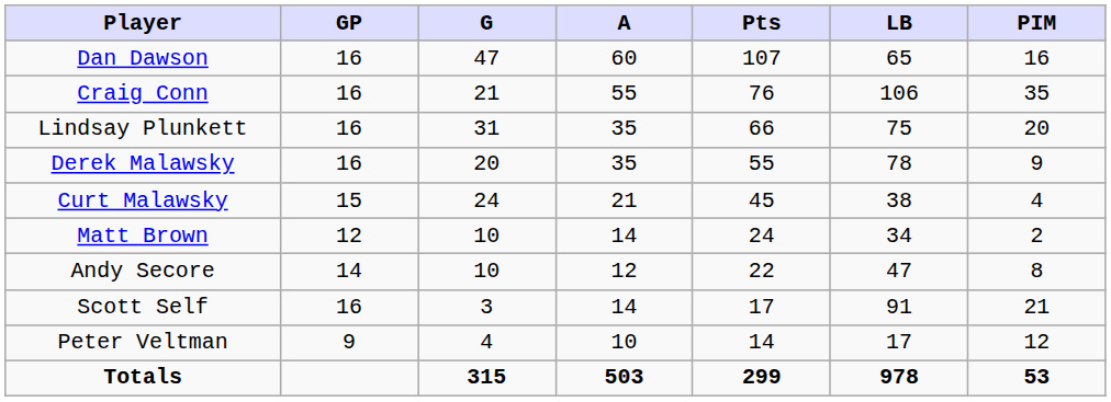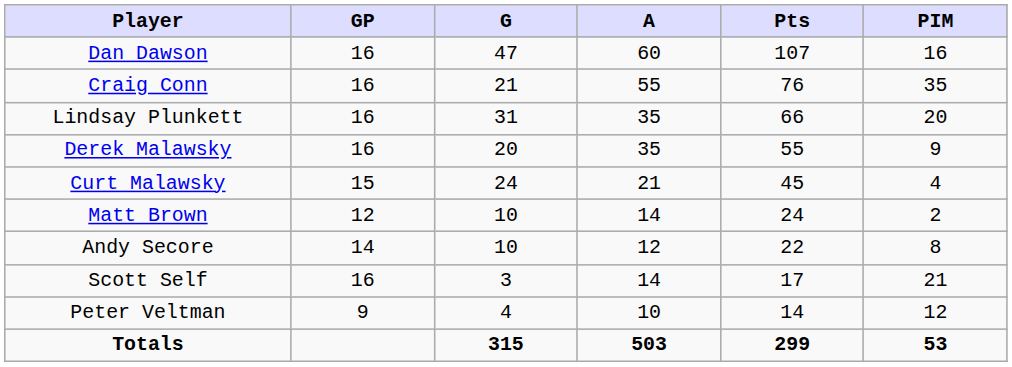- column: LB | 65 | 106 | 75 | 78 | 38 | 34 | 47 | 91 | 17 | 978
